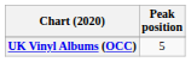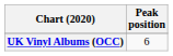UK Vinyl Albums (OCC) | Peak position: 5 -> 6
